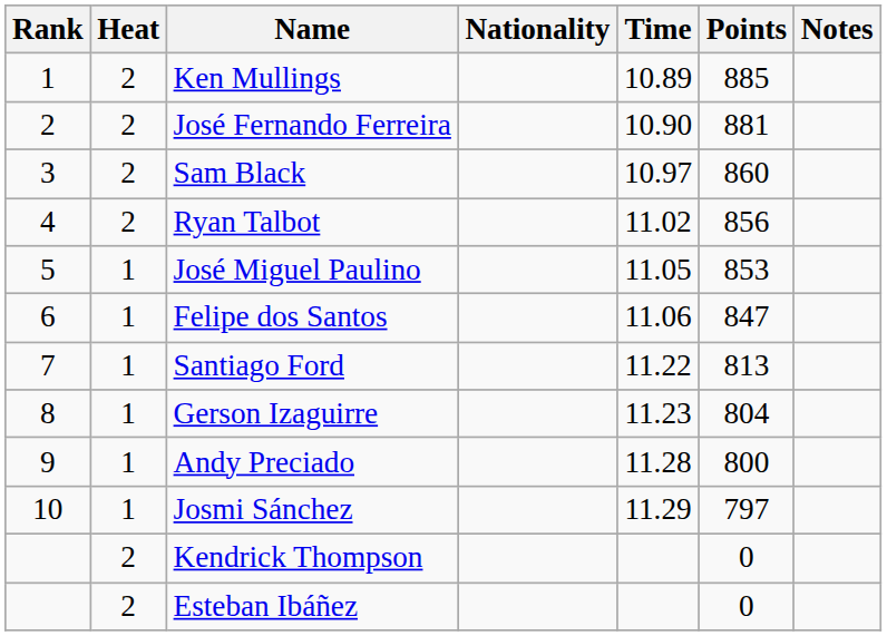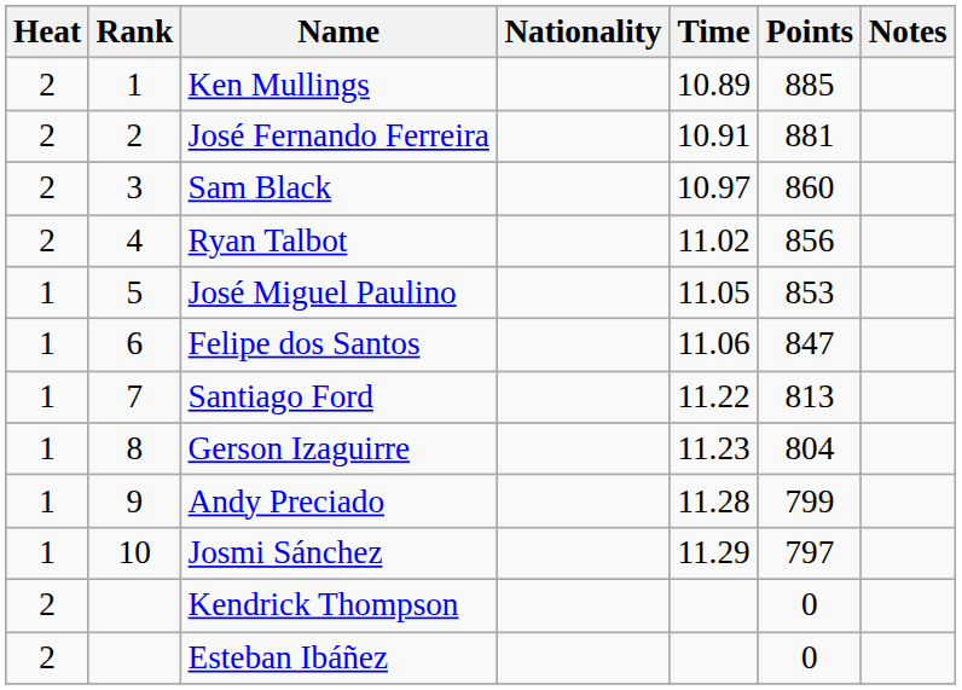columns swapped: Rank <-> Heat
José Fernando Ferreira | Time: 10.90 -> 10.91
Andy Preciado | Points: 800 -> 799
